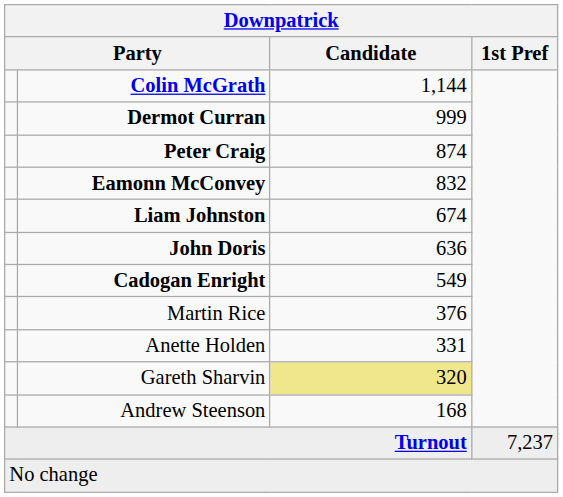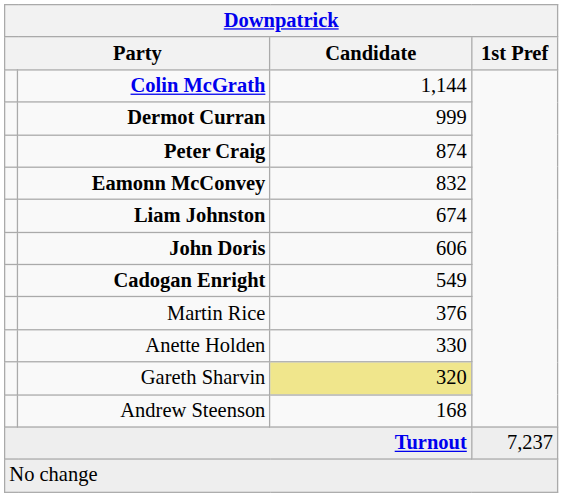John Doris | Candidate: 636 -> 606
Anette Holden | Candidate: 331 -> 330
